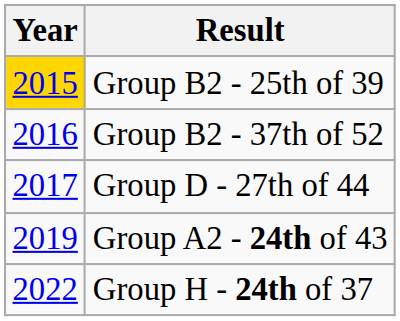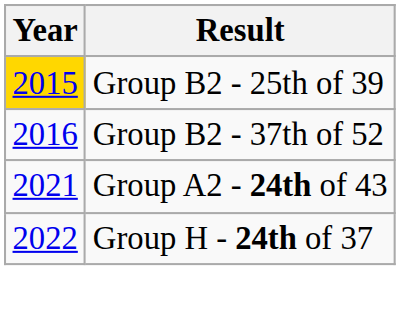- row: 2017 | Group D - 27th of 44
Group A2 - 24th of 43 | Year: 2019 -> 2021
